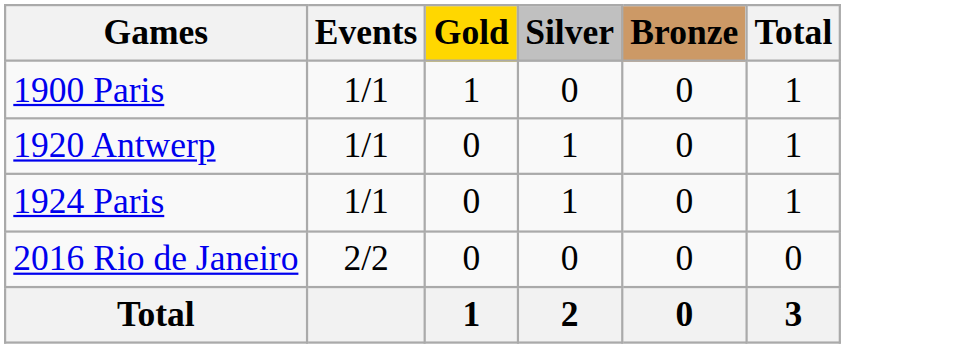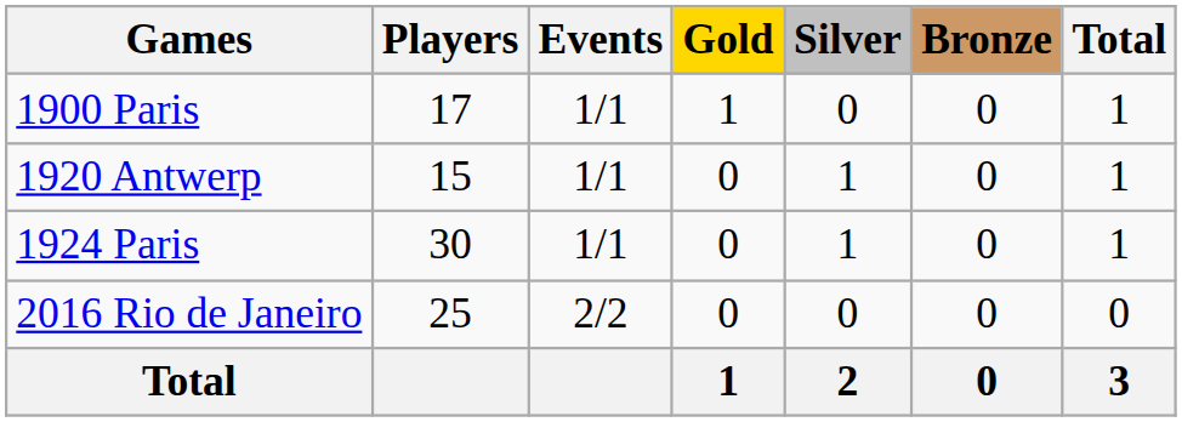+ column: Players | 17 | 15 | 30 | 25
